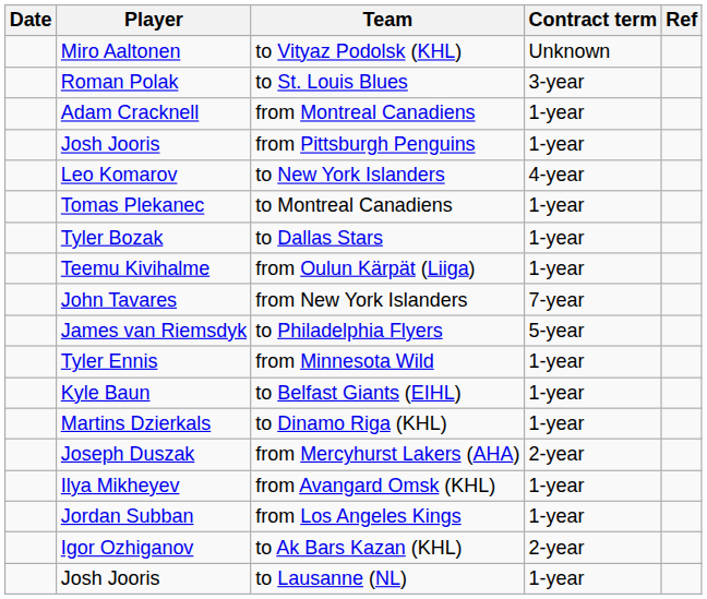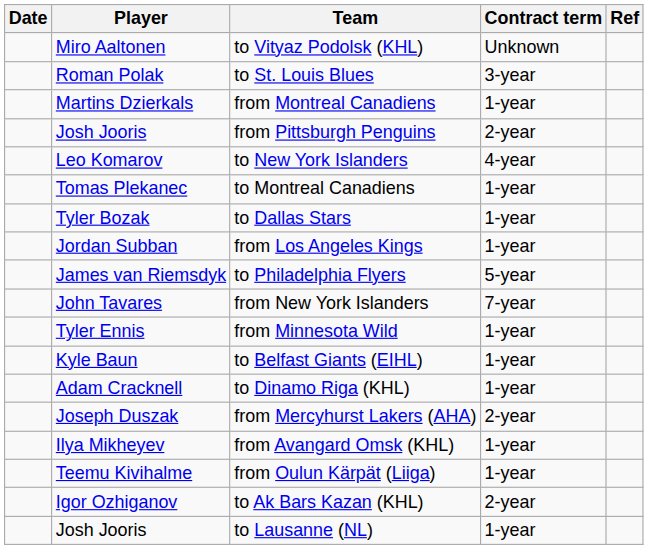from Montreal Canadiens | Player: Adam Cracknell -> Martins Dzierkals
from Pittsburgh Penguins | Contract term: 1-year -> 2-year
rows swapped: from Los Angeles Kings <-> from Oulun Kärpät (Liiga)
rows swapped: from New York Islanders <-> to Philadelphia Flyers
to Dinamo Riga (KHL) | Player: Martins Dzierkals -> Adam Cracknell
